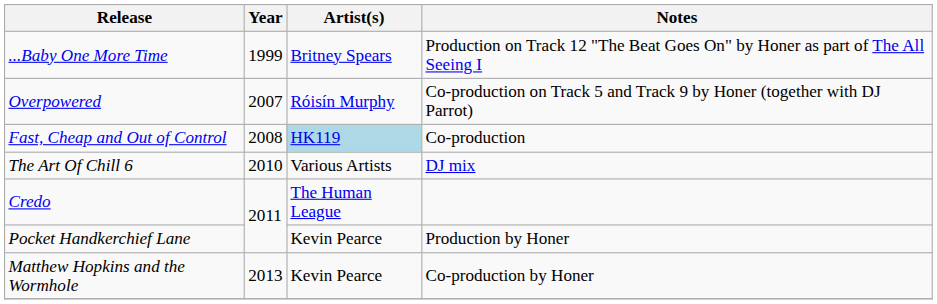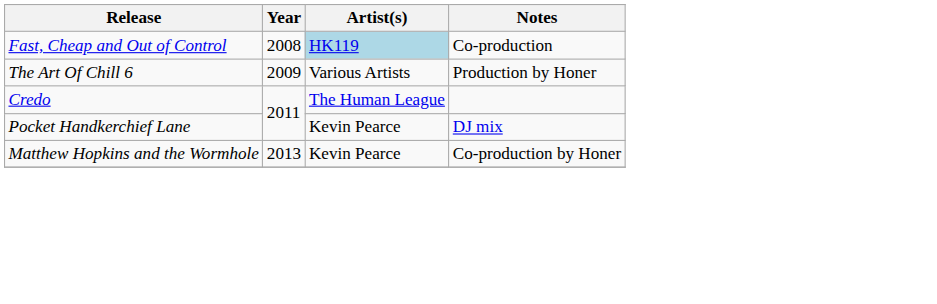- row: ...Baby One More Time | 1999 | Britney Spears | Production on Track 12 "The Beat Goes On" by Honer as part of The All Seeing I
- row: Overpowered | 2007 | Róisín Murphy | Co-production on Track 5 and Track 9 by Honer (together with DJ Parrot)
The Art Of Chill 6 | Year: 2010 -> 2009
The Art Of Chill 6 | Notes: DJ mix -> Production by Honer
Pocket Handkerchief Lane | Notes: Production by Honer -> DJ mix
